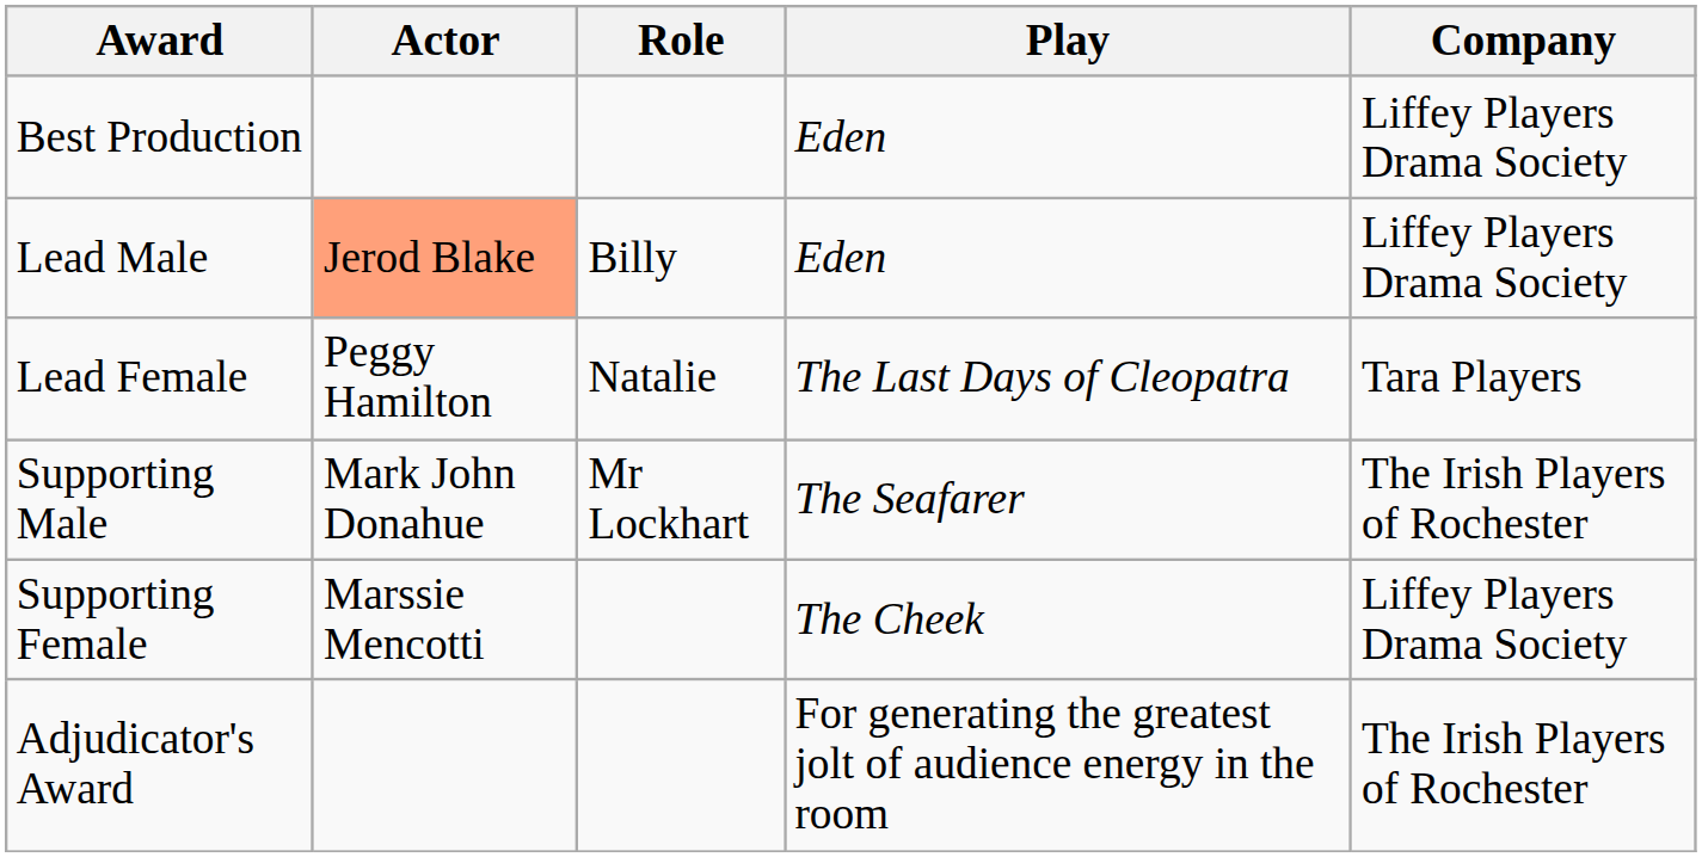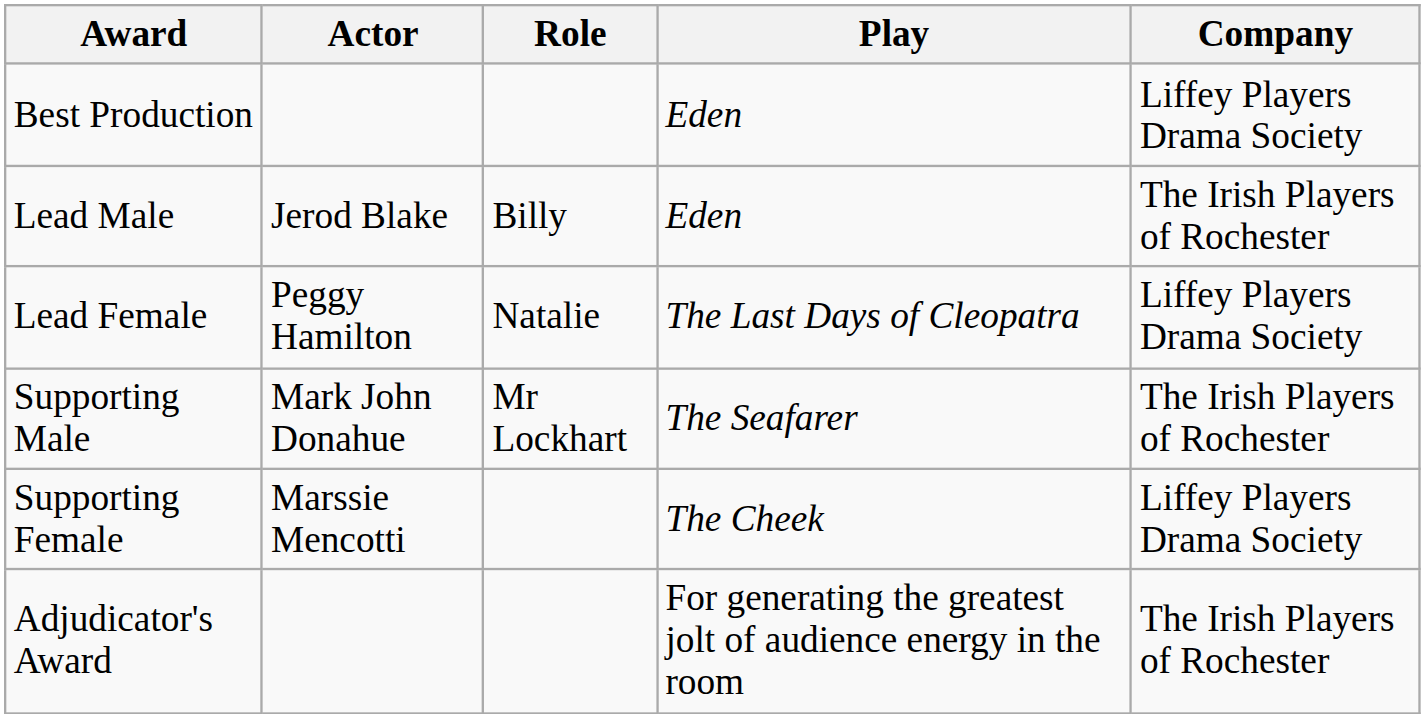Lead Male | Actor: lightsalmon background -> no background
Lead Male | Company: Liffey Players Drama Society -> The Irish Players of Rochester
Lead Female | Company: Tara Players -> Liffey Players Drama Society
